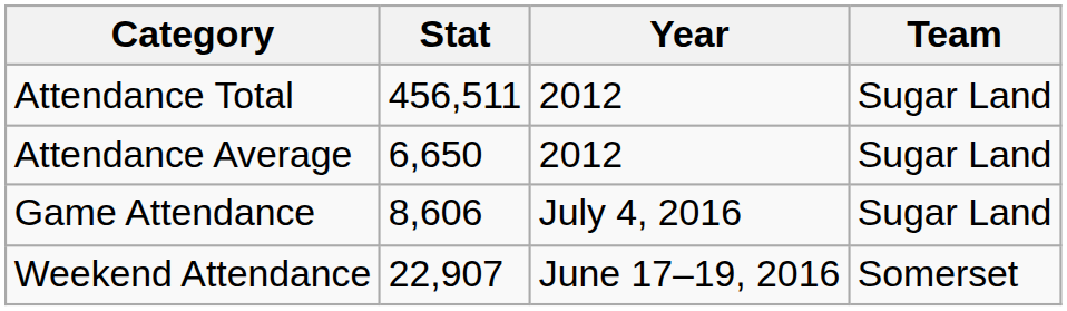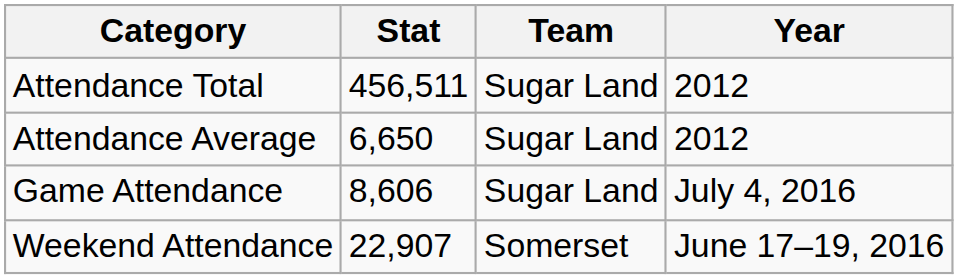columns swapped: Team <-> Year
